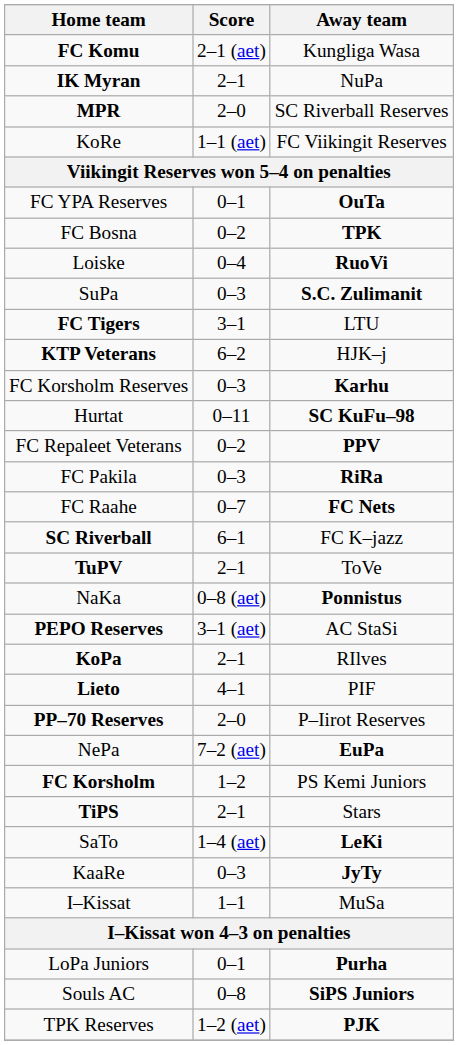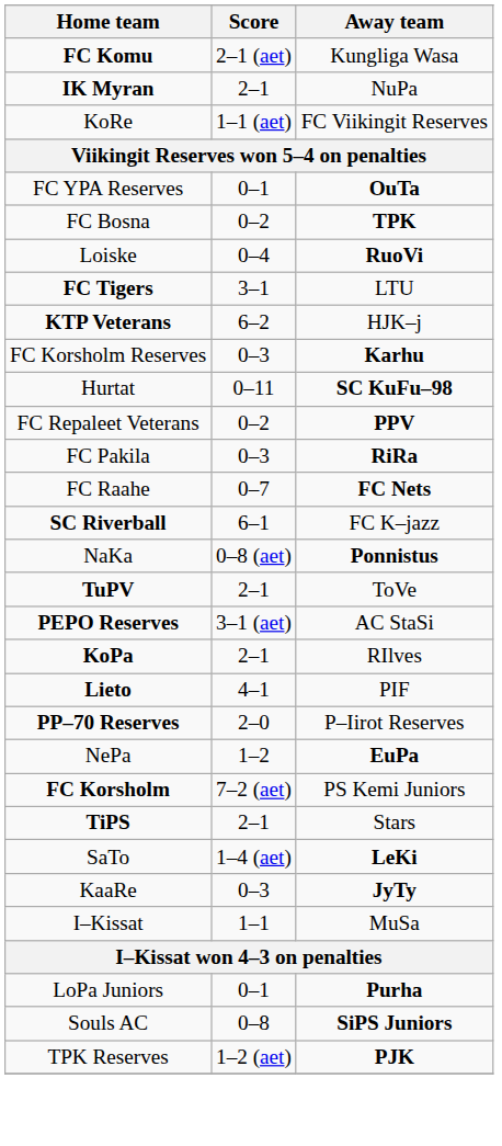- row: MPR | 2–0 | SC Riverball Reserves
- row: SuPa | 0–3 | S.C. Zulimanit
rows swapped: TuPV <-> NaKa
NePa | Score: 7–2 (aet) -> 1–2
FC Korsholm | Score: 1–2 -> 7–2 (aet)
